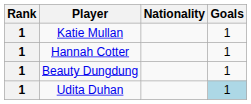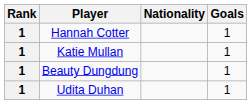rows swapped: Hannah Cotter <-> Katie Mullan
Udita Duhan | Goals: lightblue background -> no background
